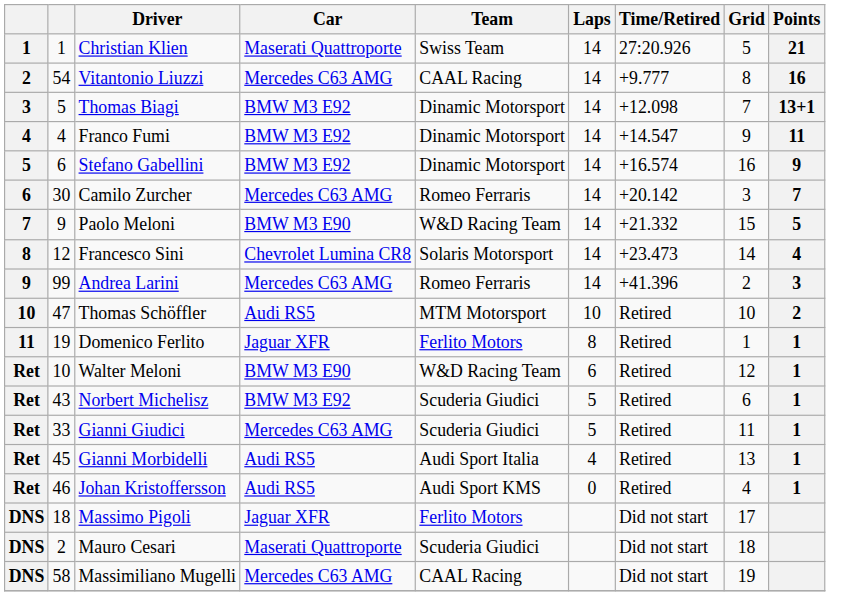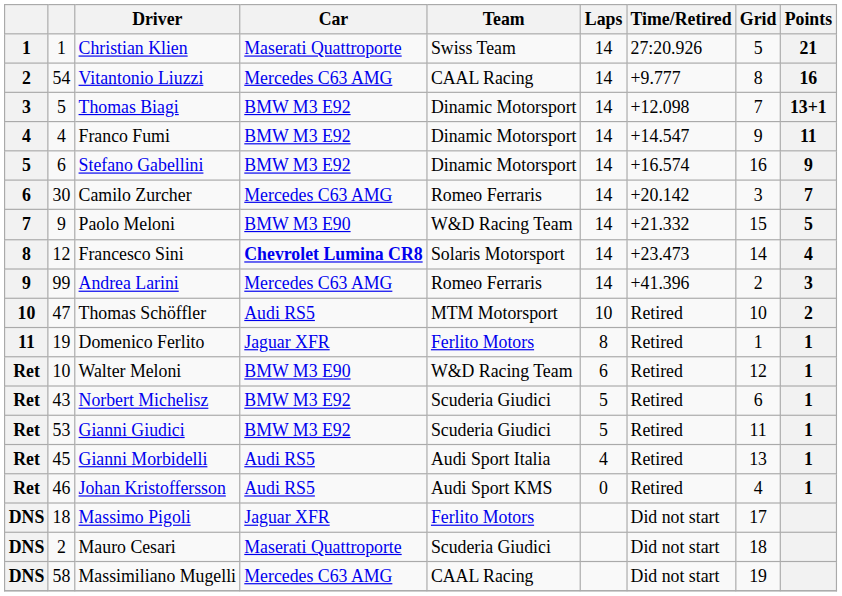Francesco Sini | Car: normal -> bold
Gianni Giudici | column 2: 33 -> 53
Gianni Giudici | Car: Mercedes C63 AMG -> BMW M3 E92
